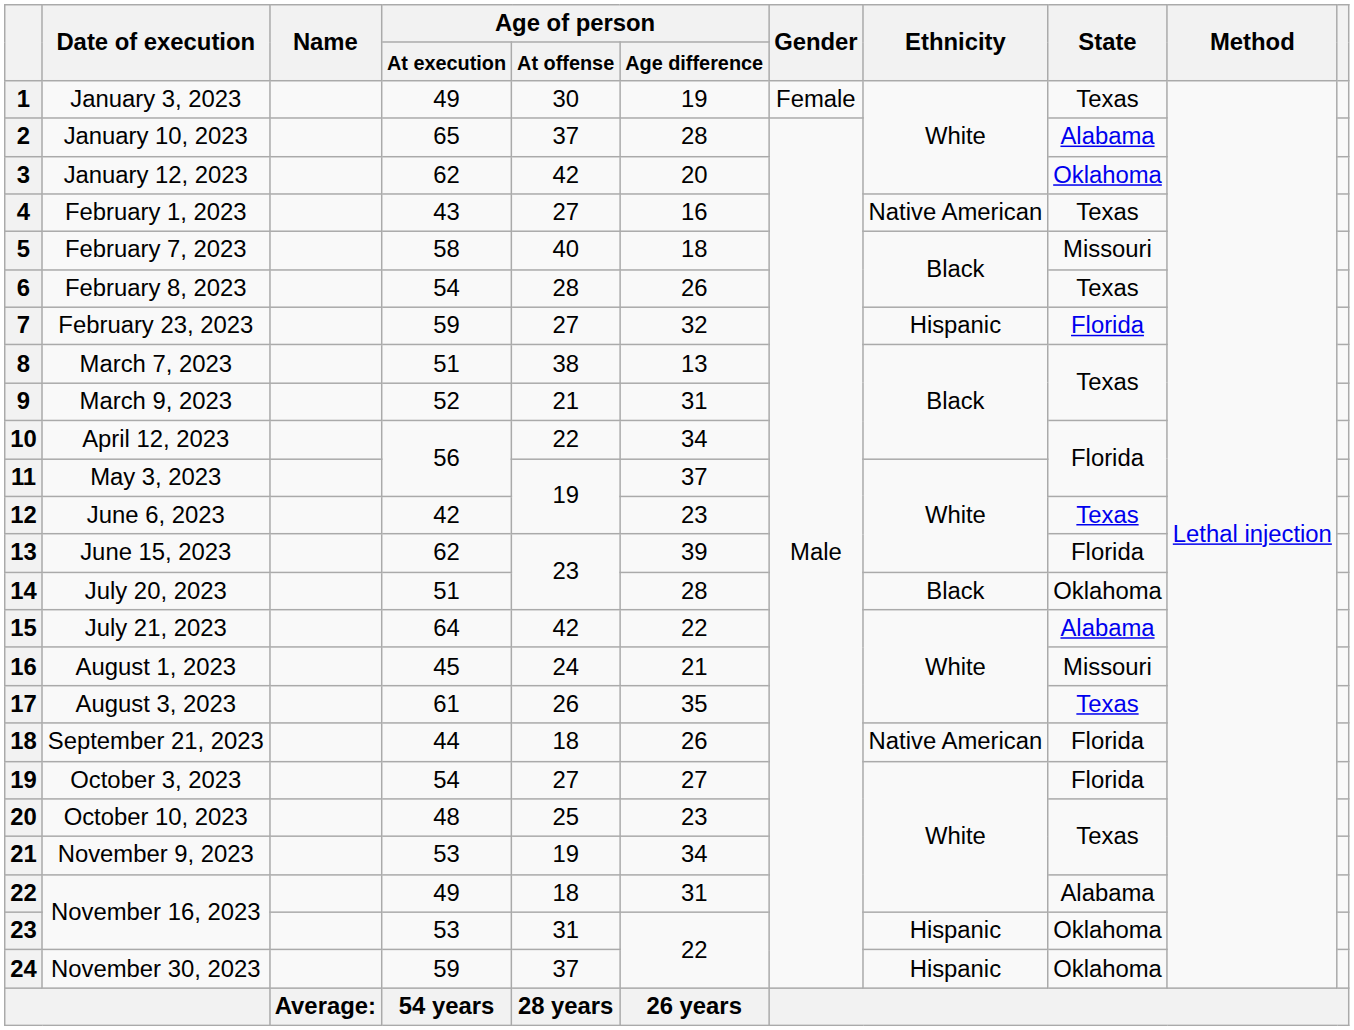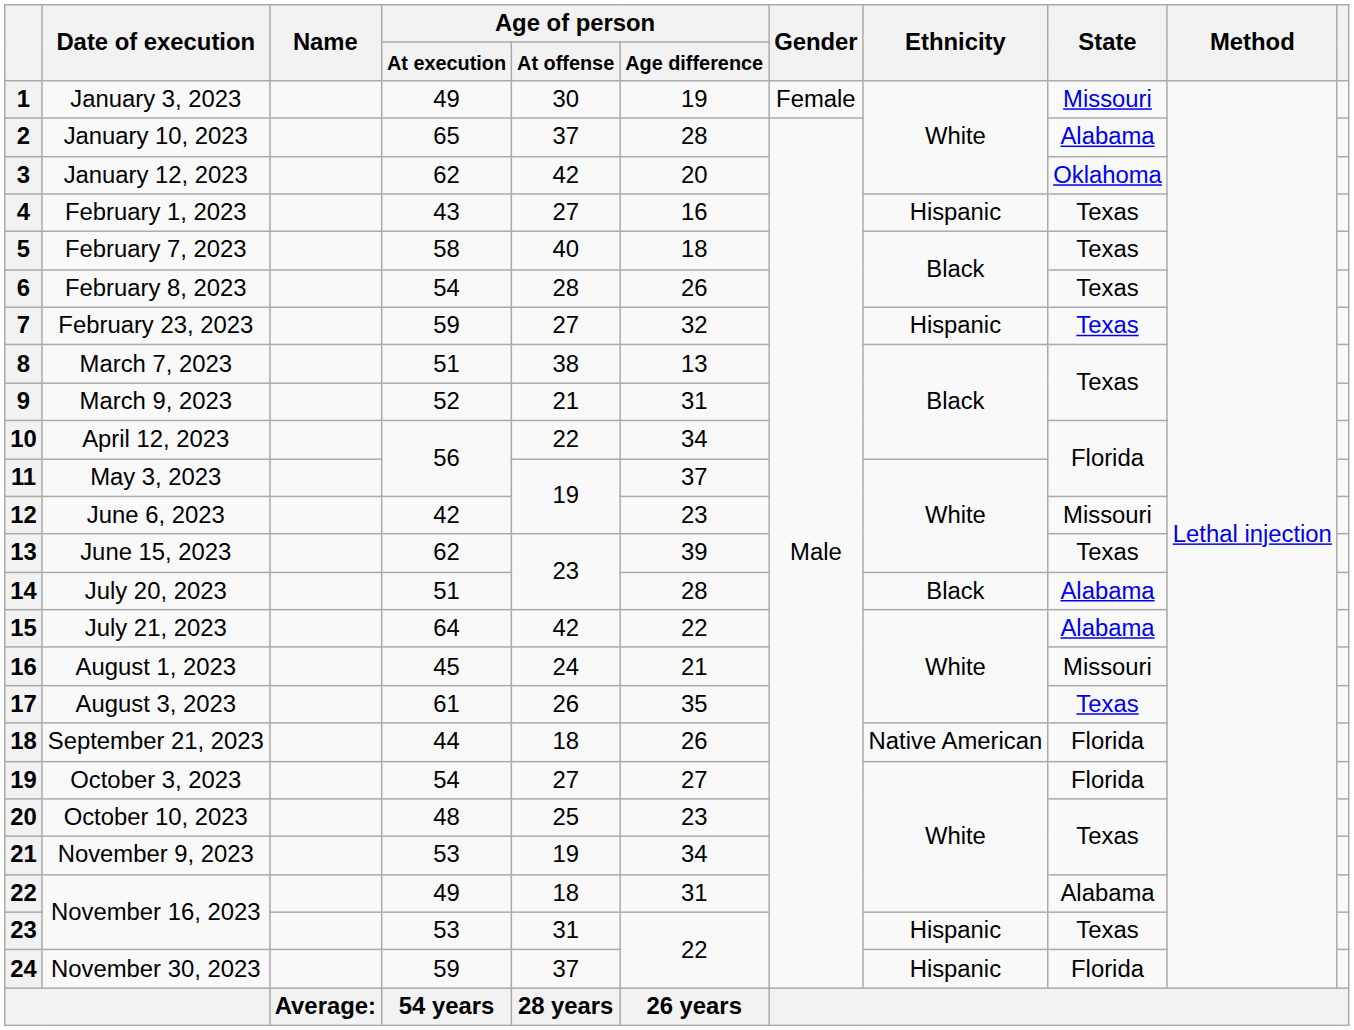January 3, 2023 | State: Texas -> Missouri
February 1, 2023 | Ethnicity: Native American -> Hispanic
February 7, 2023 | State: Missouri -> Texas
February 23, 2023 | State: Florida -> Texas
June 6, 2023 | State: Texas -> Missouri
June 15, 2023 | State: Florida -> Texas
July 20, 2023 | State: Oklahoma -> Alabama
23 / November 16, 2023 | State: Oklahoma -> Texas
November 30, 2023 | State: Oklahoma -> Florida
